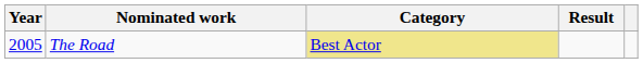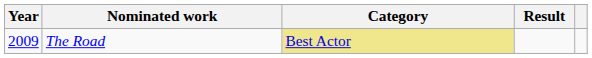The Road | Year: 2005 -> 2009
